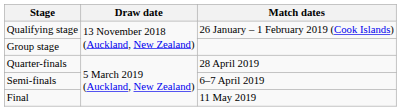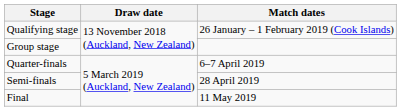Quarter-finals | Match dates: 28 April 2019 -> 6–7 April 2019
Semi-finals | Match dates: 6–7 April 2019 -> 28 April 2019
